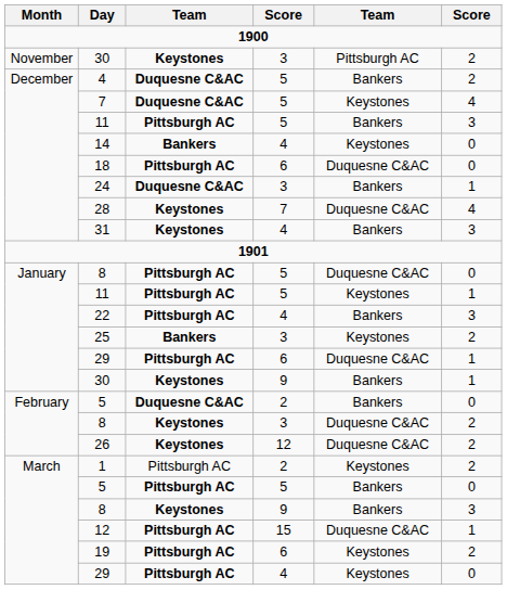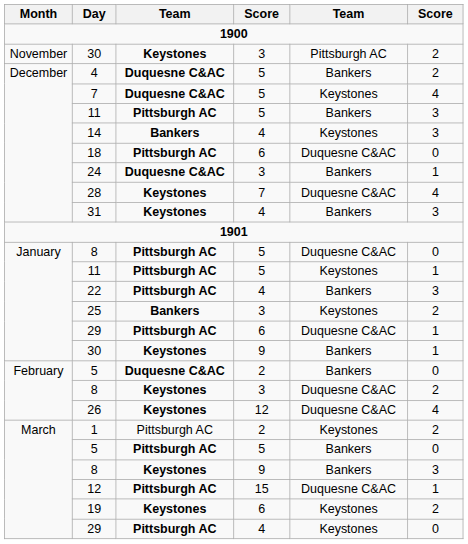14 | column 6: 0 -> 3
26 | column 6: 2 -> 4
19 | column 3: Pittsburgh AC -> Keystones
